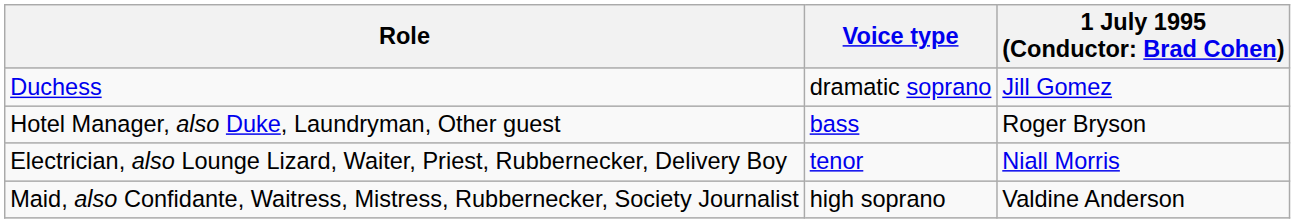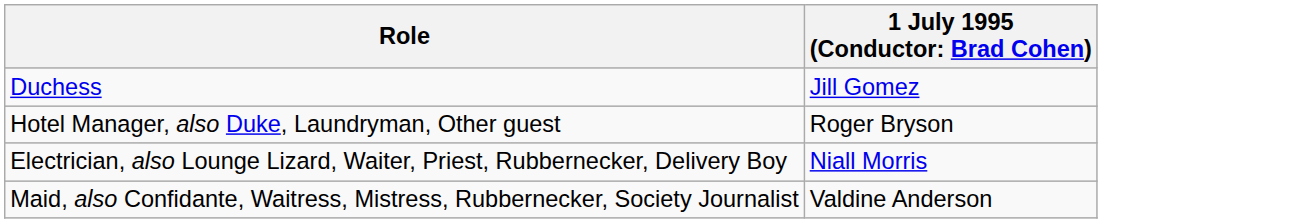- column: Voice type | dramatic soprano | bass | tenor | high soprano
